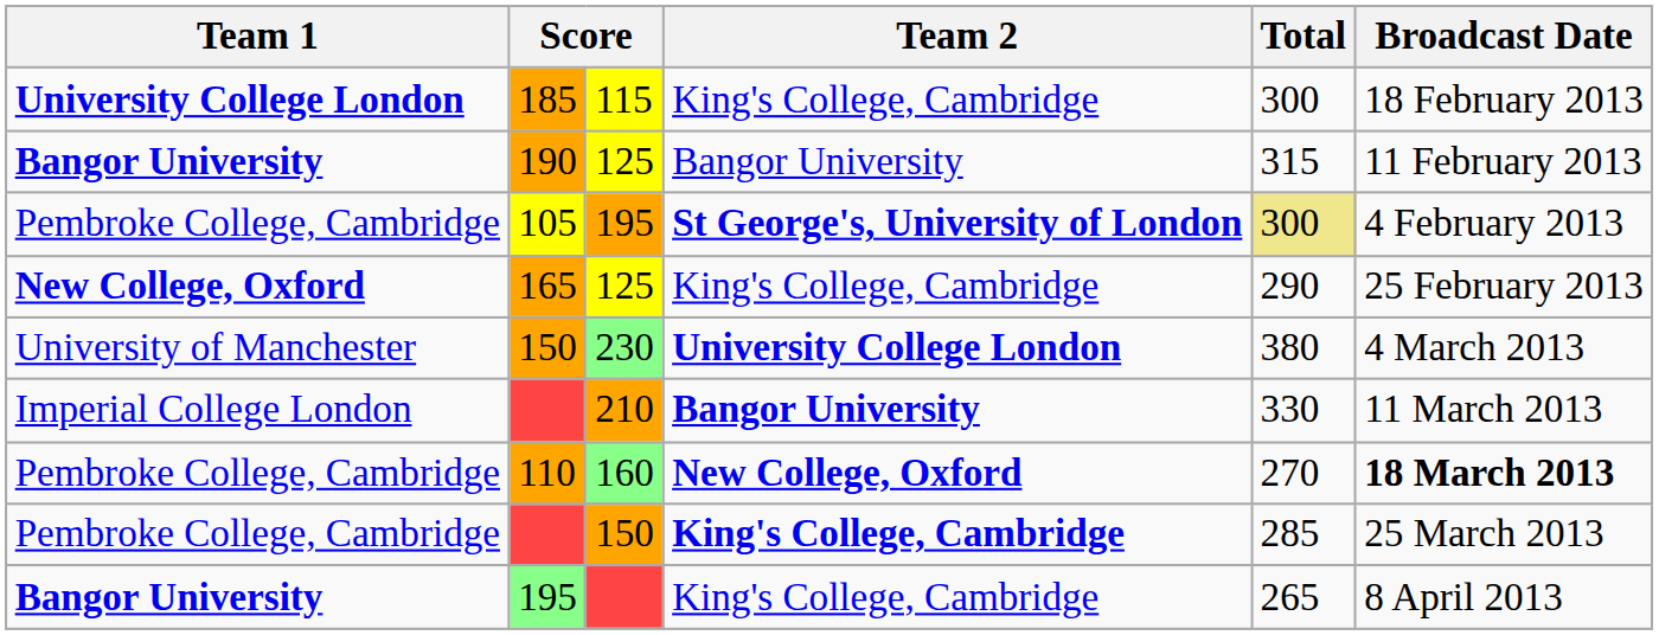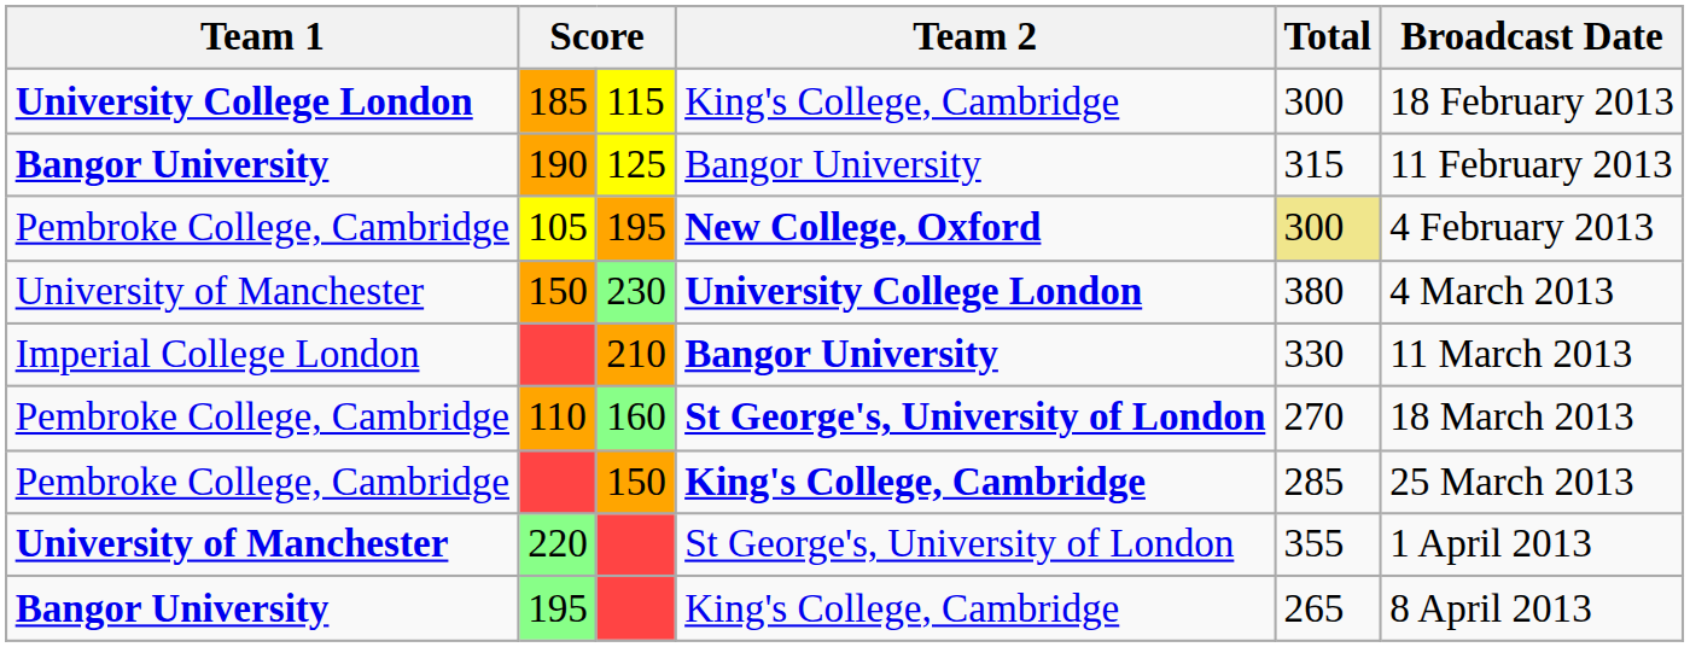105 | Team 2: St George's, University of London -> New College, Oxford
- row: New College, Oxford | 165 | 125 | King's College, Cambridge | 290 | 25 February 2013
110 | Team 2: New College, Oxford -> St George's, University of London
110 | Broadcast Date: bold -> normal
+ row: University of Manchester | 220 | St George's, University of London | 355 | 1 April 2013
